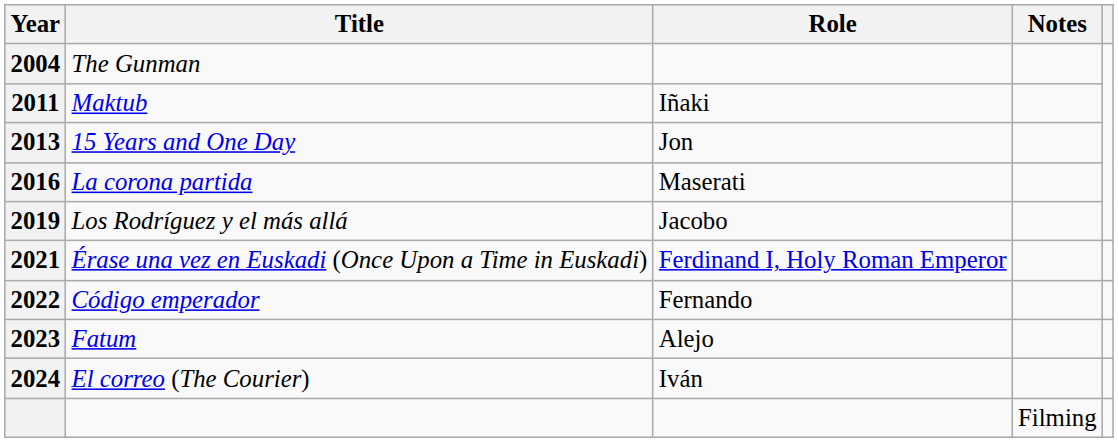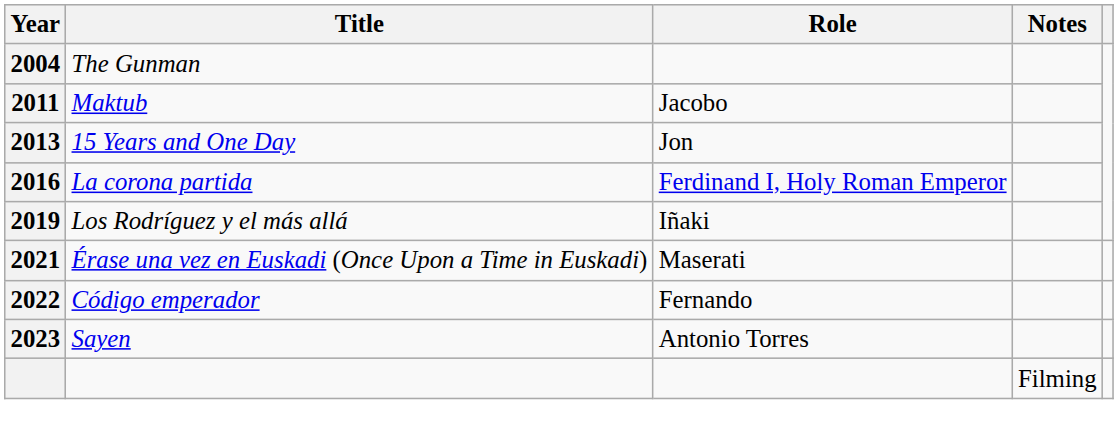2011 | Role: Iñaki -> Jacobo
2016 | Role: Maserati -> Ferdinand I, Holy Roman Emperor
2019 | Role: Jacobo -> Iñaki
2021 | Role: Ferdinand I, Holy Roman Emperor -> Maserati
- row: 2023 | Fatum | Alejo
+ row: 2023 | Sayen | Antonio Torres
- row: 2024 | El correo (The Courier) | Iván
